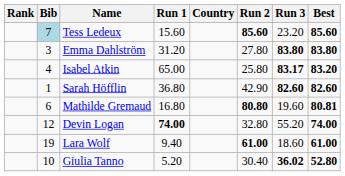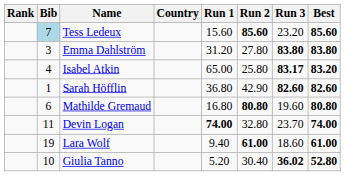columns swapped: Country <-> Run 1
Mathilde Gremaud | Best: 80.81 -> 80.80
Devin Logan | Bib: 12 -> 11
Devin Logan | Run 3: 55.20 -> 23.70
